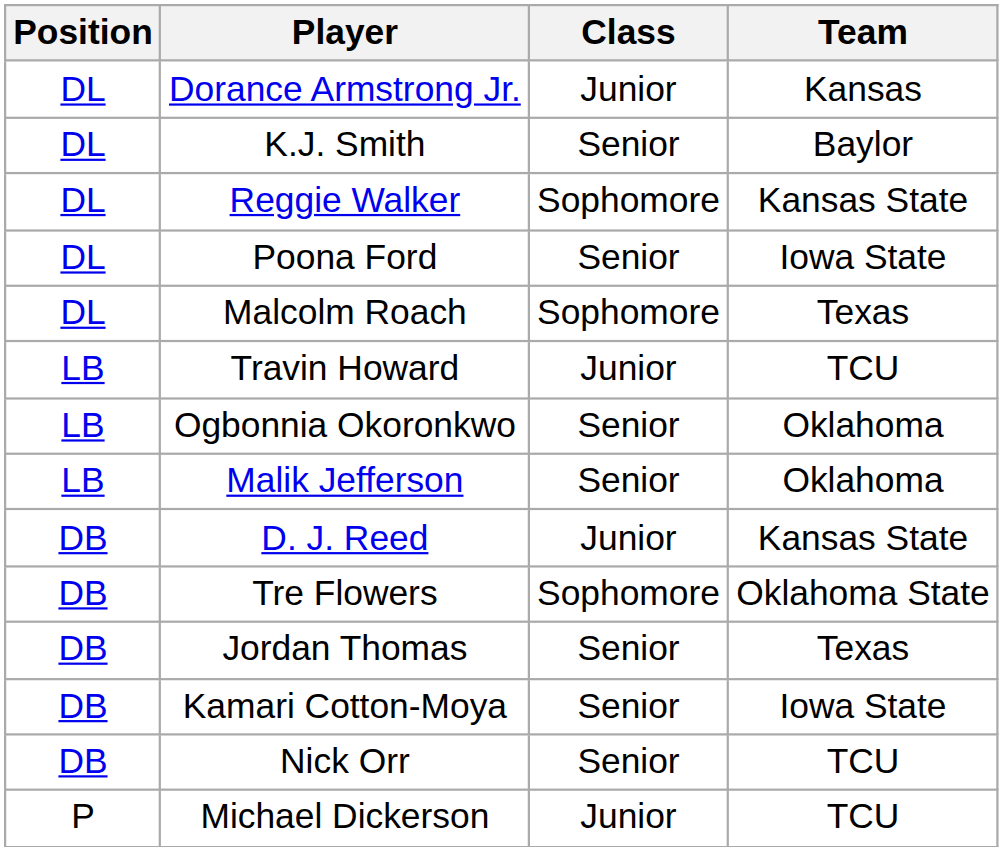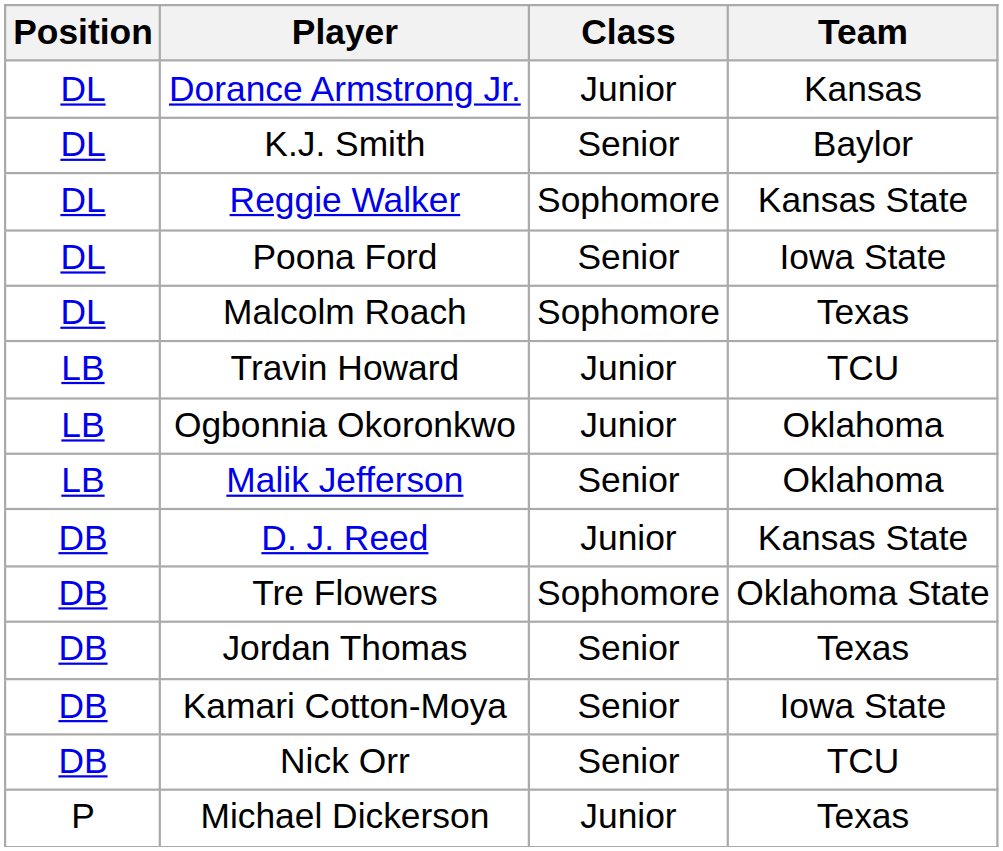Ogbonnia Okoronkwo | Class: Senior -> Junior
Michael Dickerson | Team: TCU -> Texas
